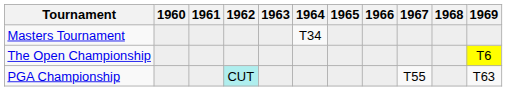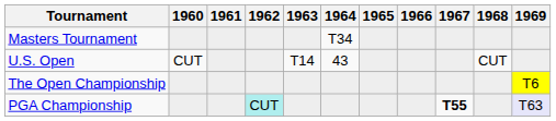+ row: U.S. Open | CUT | T14 | 43 | CUT
PGA Championship | 1967: normal -> bold
PGA Championship | 1969: no background -> lavender background
